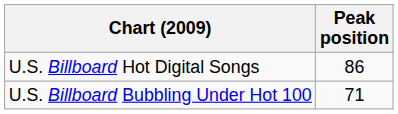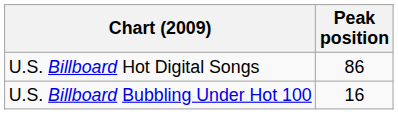U.S. Billboard Bubbling Under Hot 100 | Peak position: 71 -> 16
